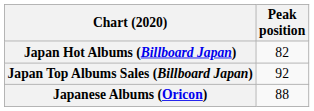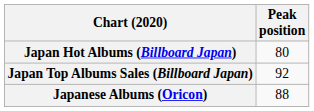Japan Hot Albums (Billboard Japan) | Peak position: 82 -> 80
